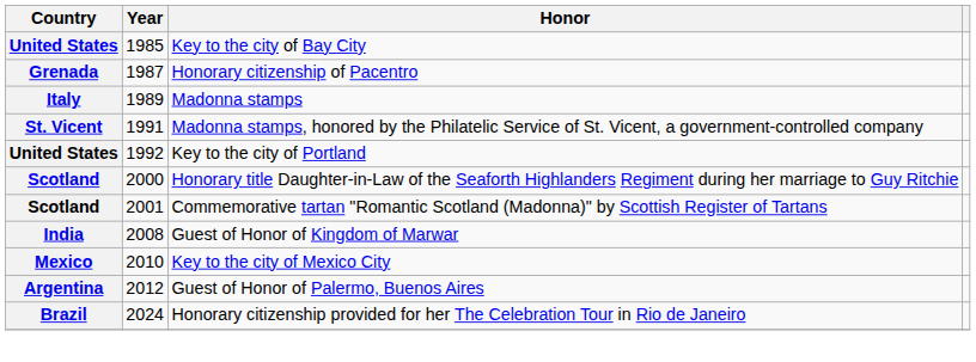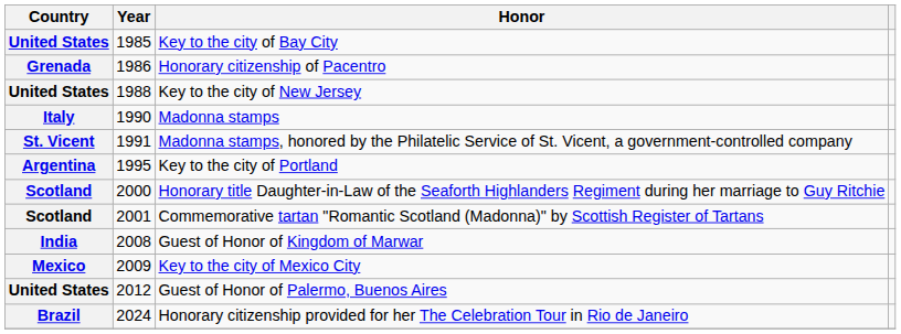Honorary citizenship of Pacentro | Year: 1987 -> 1986
+ row: United States | 1988 | Key to the city of New Jersey
Madonna stamps | Year: 1989 -> 1990
Key to the city of Portland | Country: United States -> Argentina
Key to the city of Portland | Year: 1992 -> 1995
Key to the city of Mexico City | Year: 2010 -> 2009
Guest of Honor of Palermo, Buenos Aires | Country: Argentina -> United States
